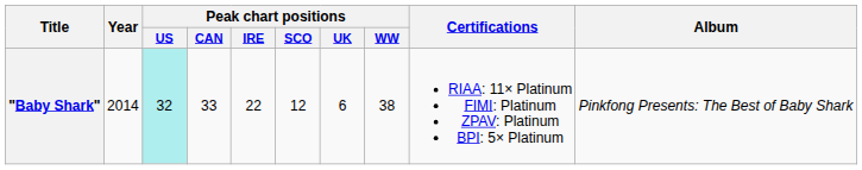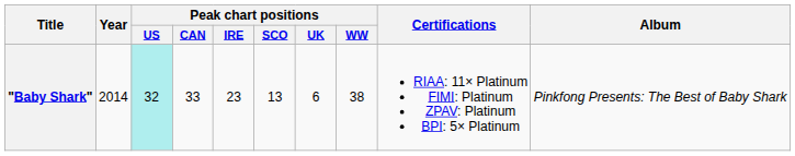"Baby Shark" | Peak chart positions / IRE: 22 -> 23
"Baby Shark" | Peak chart positions / SCO: 12 -> 13
